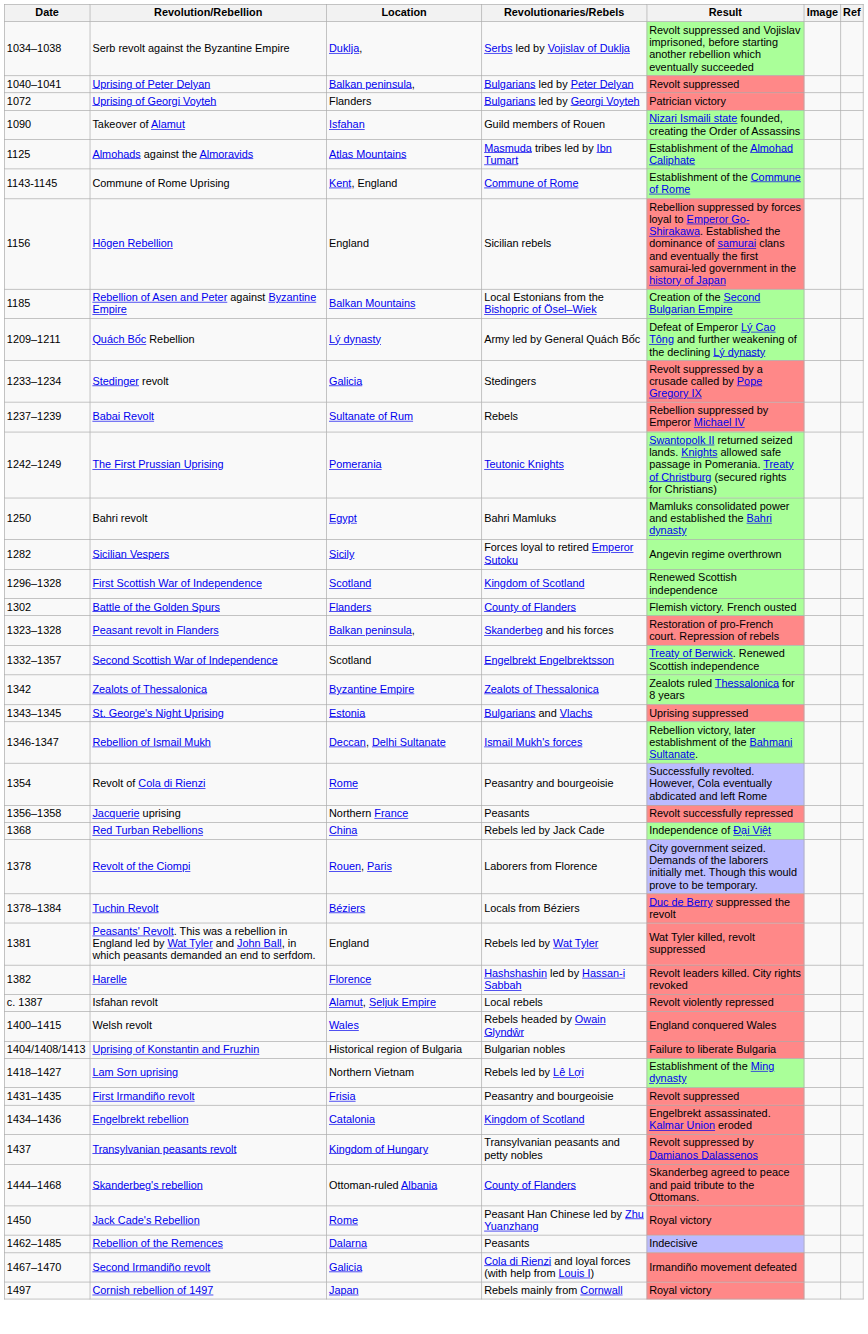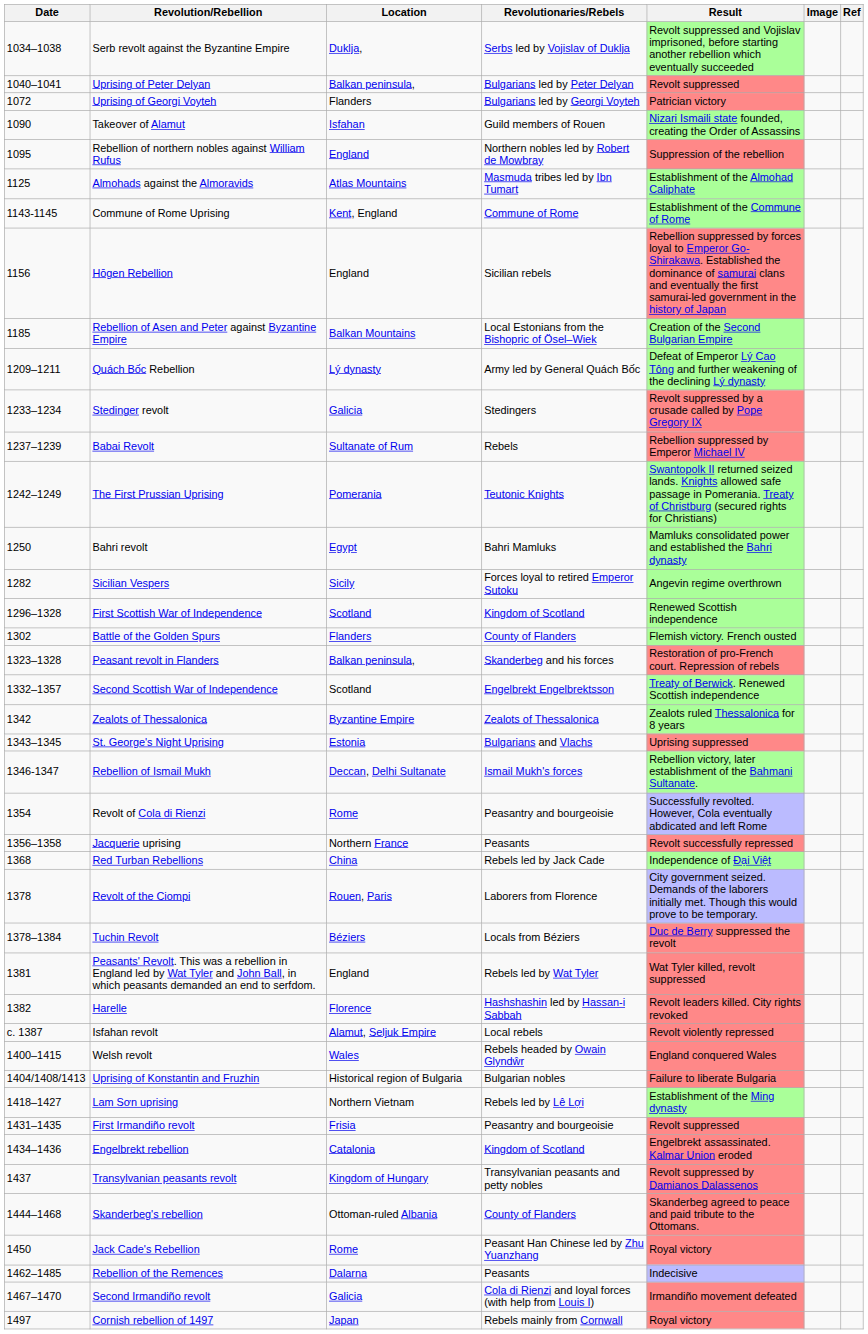+ row: 1095 | Rebellion of northern nobles against William Rufus | England | Northern nobles led by Robert de Mowbray | Suppression of the rebellion
